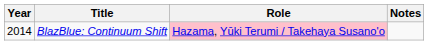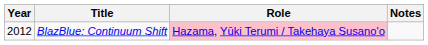BlazBlue: Continuum Shift | Year: 2014 -> 2012
